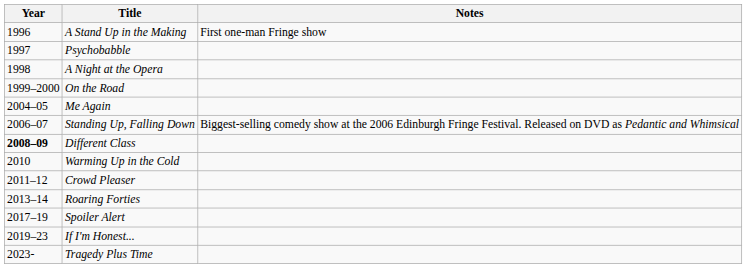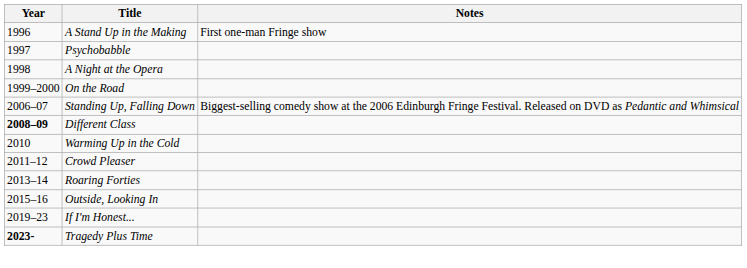- row: 2004–05 | Me Again
+ row: 2015–16 | Outside, Looking In
- row: 2017–19 | Spoiler Alert
Tragedy Plus Time | Year: normal -> bold
